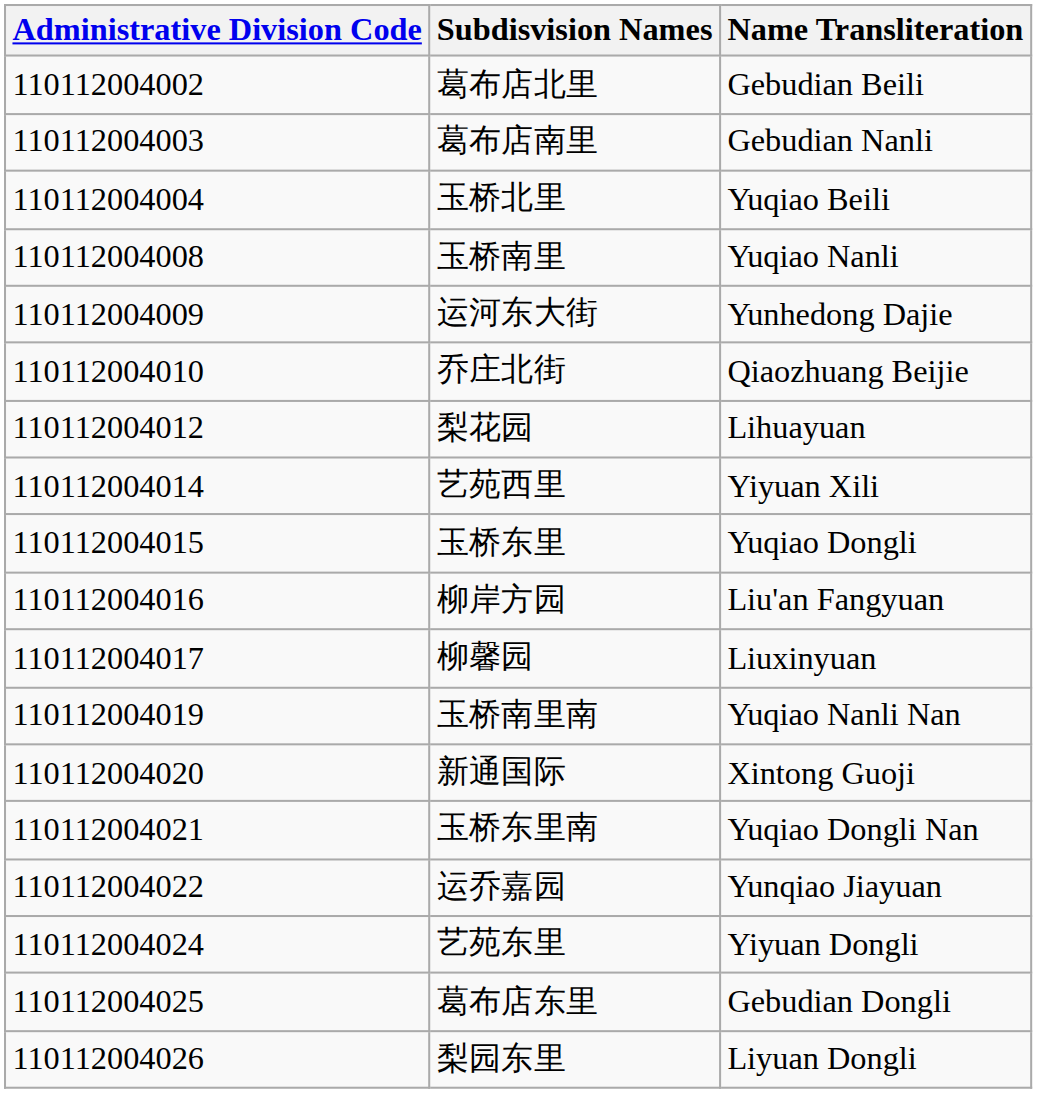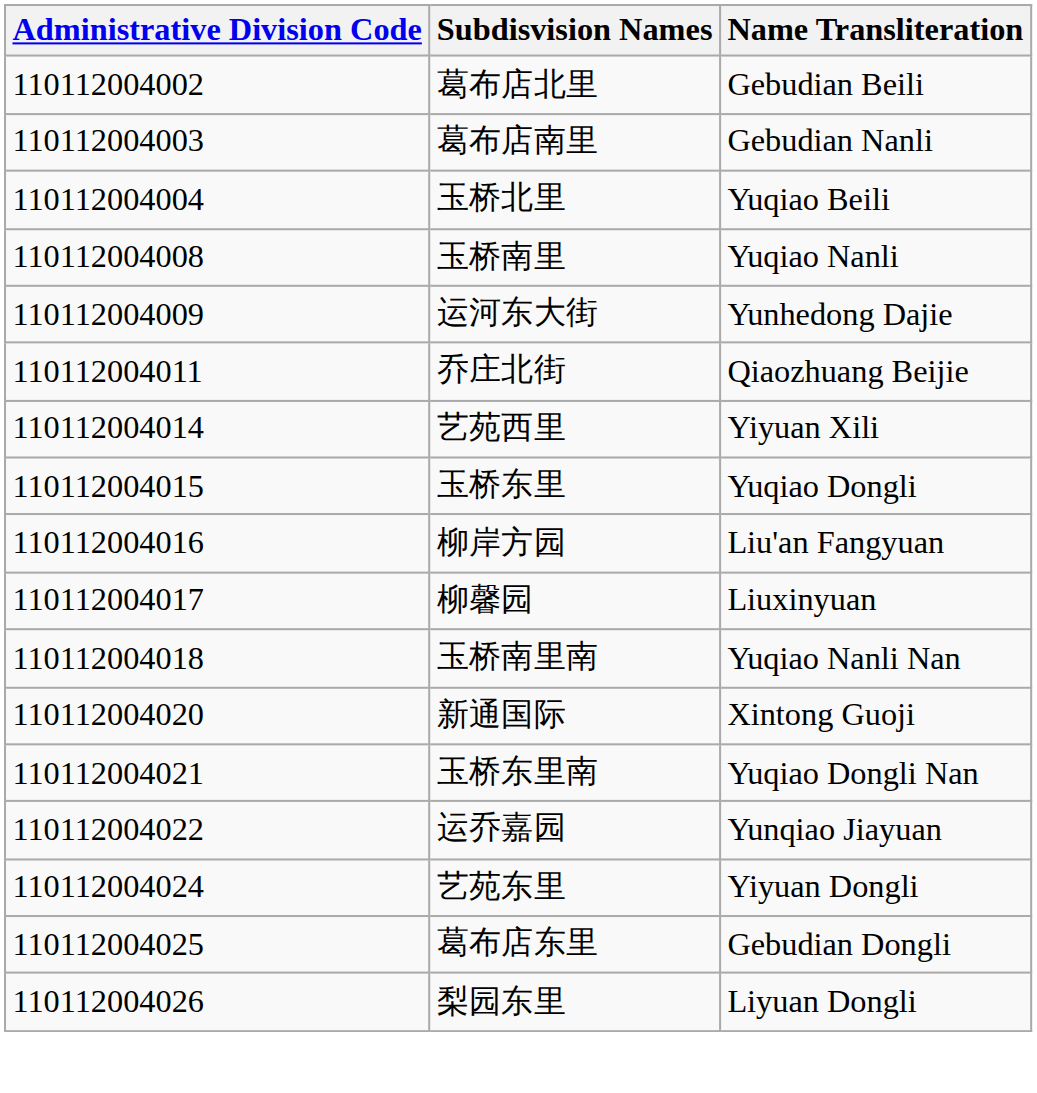乔庄北街 | Administrative Division Code: 110112004010 -> 110112004011
- row: 110112004012 | 梨花园 | Lihuayuan
玉桥南里南 | Administrative Division Code: 110112004019 -> 110112004018
